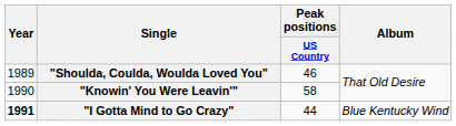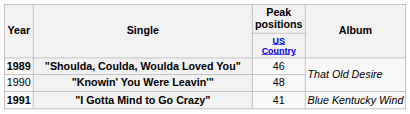"Shoulda, Coulda, Woulda Loved You" | Year: normal -> bold
"Knowin' You Were Leavin'" | Peak positions / US Country: 58 -> 48
"I Gotta Mind to Go Crazy" | Peak positions / US Country: 44 -> 41
